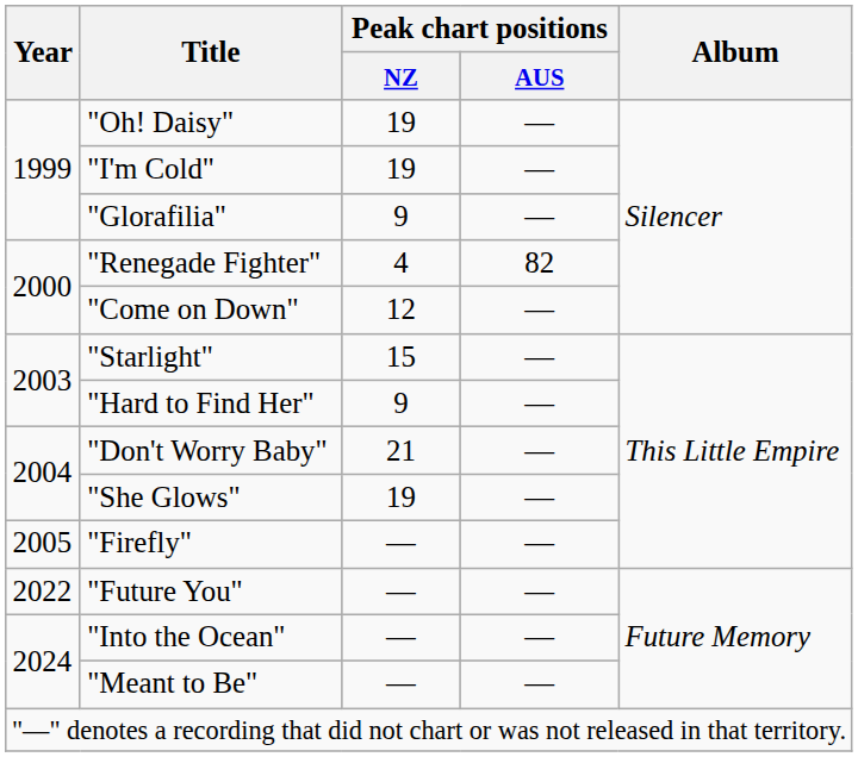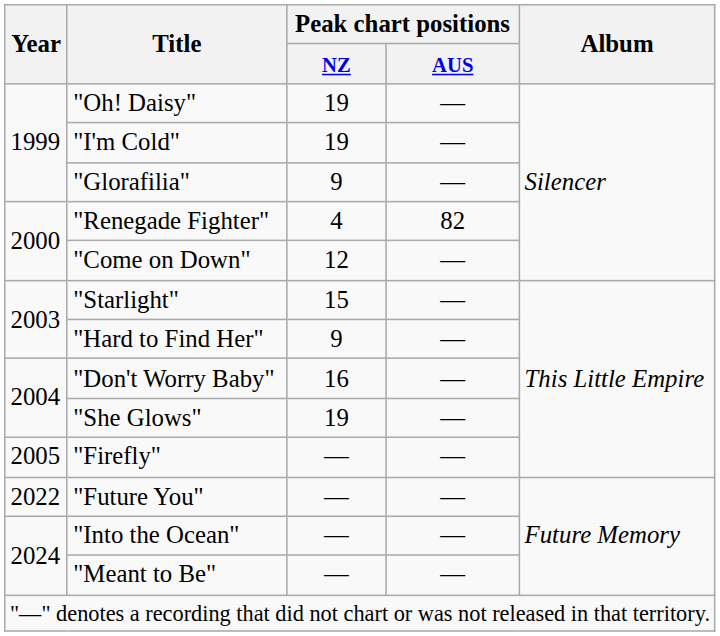"Don't Worry Baby" | Peak chart positions / NZ: 21 -> 16
